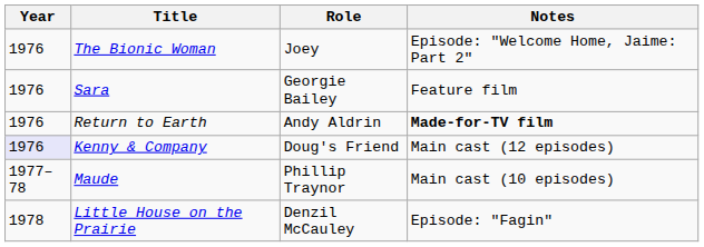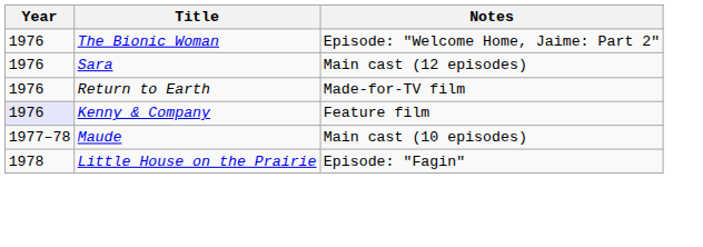- column: Role | Joey | Georgie Bailey | Andy Aldrin | Doug's Friend | Phillip Traynor | Denzil McCauley
Sara | Notes: Feature film -> Main cast (12 episodes)
Return to Earth | Notes: bold -> normal
Kenny & Company | Notes: Main cast (12 episodes) -> Feature film
